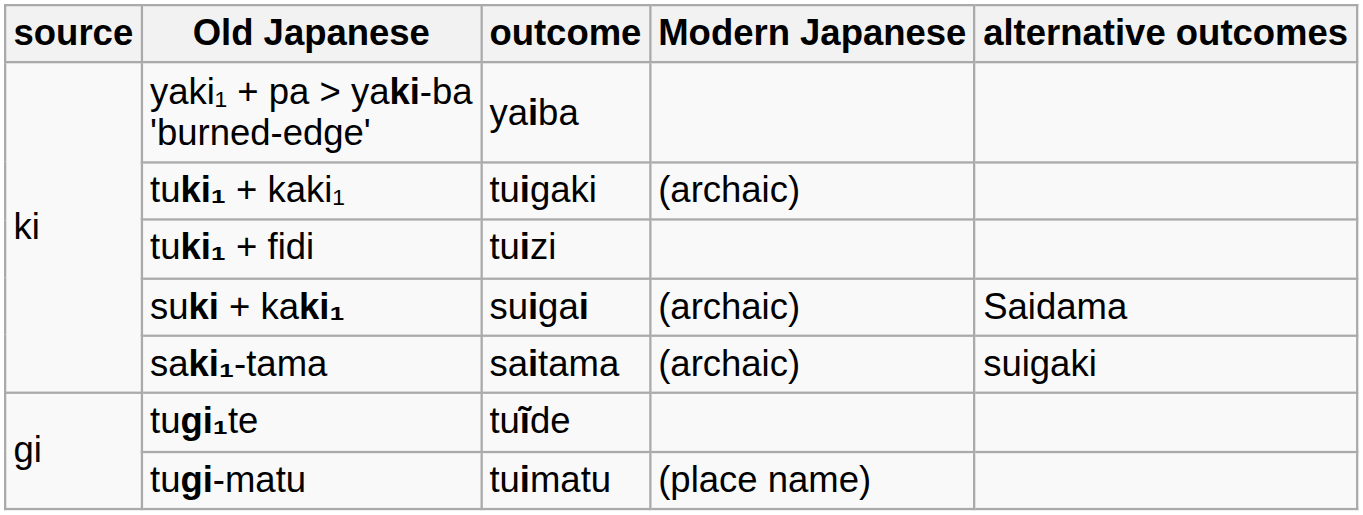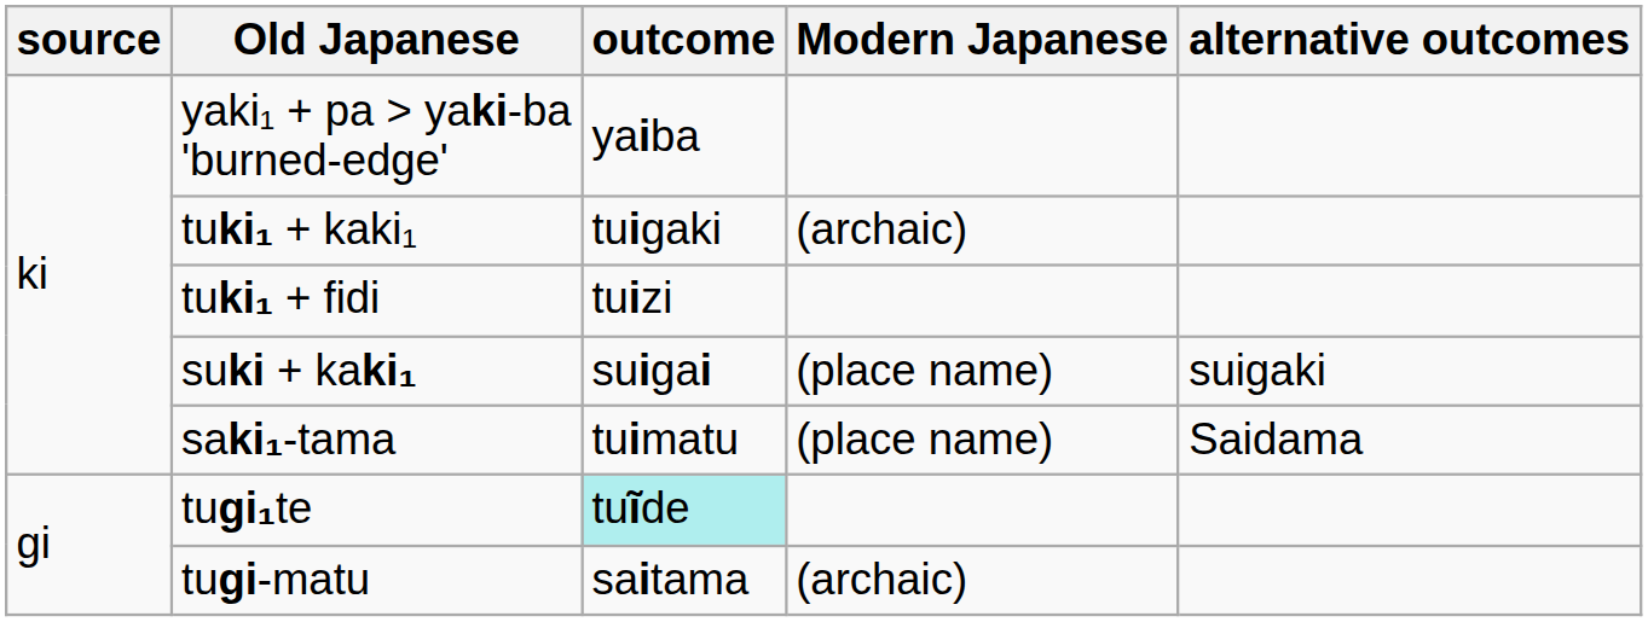suki + kaki₁ | Modern Japanese: (archaic) -> (place name)
suki + kaki₁ | alternative outcomes: Saidama -> suigaki
saki₁-tama | outcome: saitama -> tuimatu
saki₁-tama | Modern Japanese: (archaic) -> (place name)
saki₁-tama | alternative outcomes: suigaki -> Saidama
tugi₁te | outcome: no background -> paleturquoise background
tugi-matu | outcome: tuimatu -> saitama
tugi-matu | Modern Japanese: (place name) -> (archaic)
